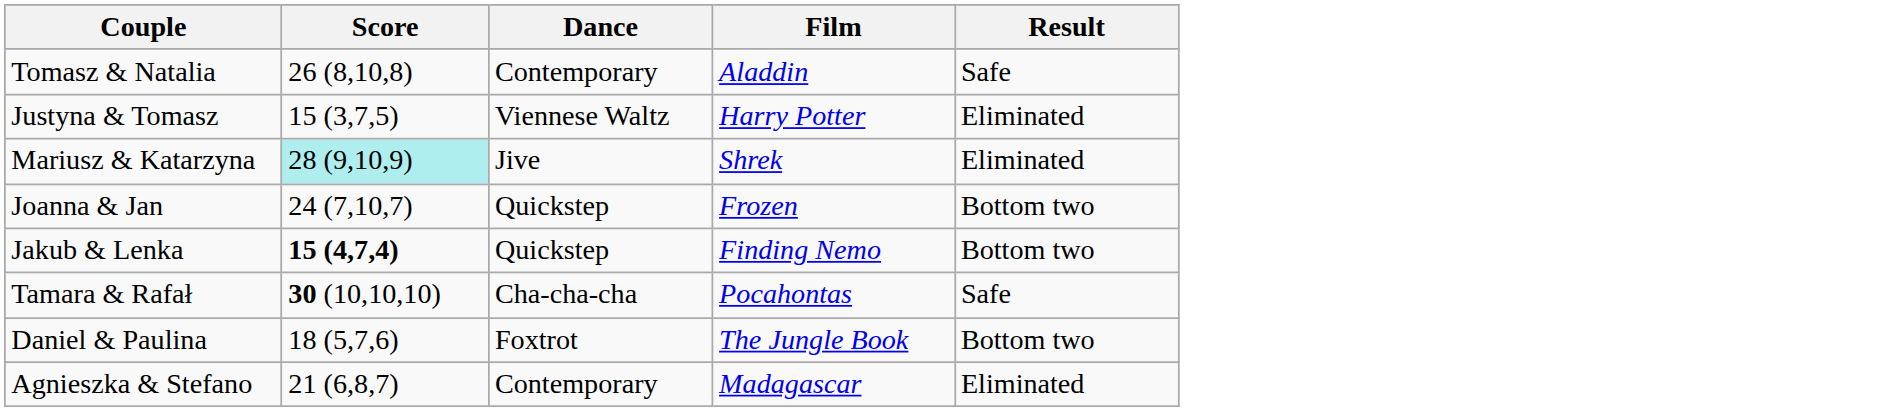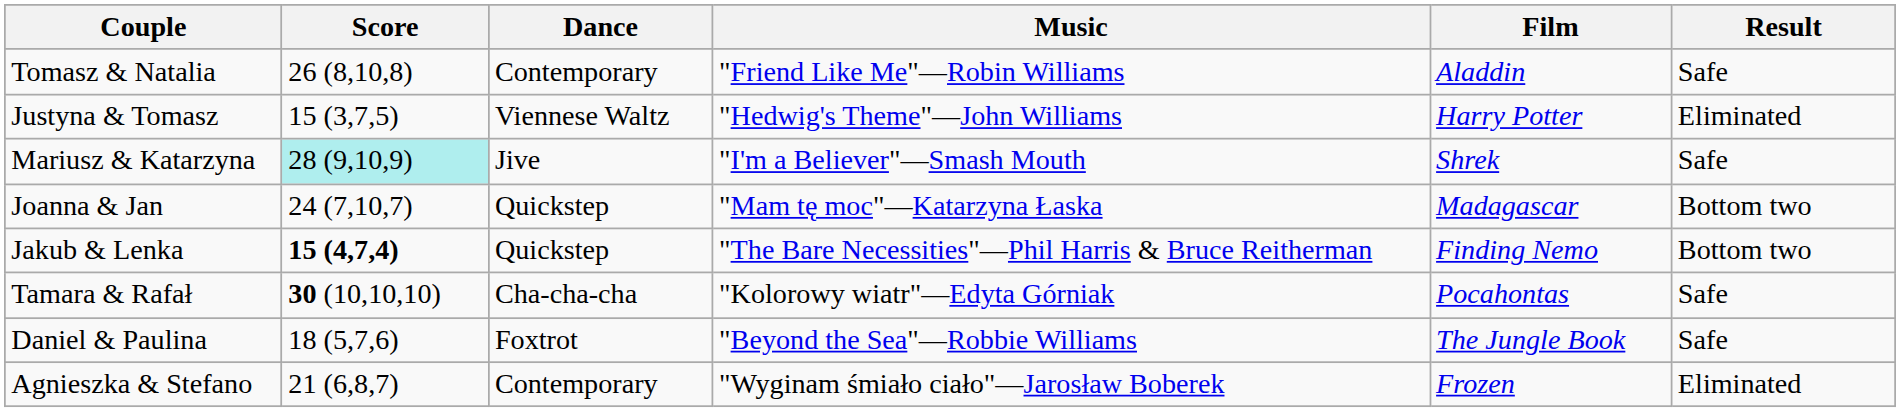+ column: Music | "Friend Like Me"—Robin Williams | "Hedwig's Theme"—John Williams | "I'm a Believer"—Smash Mouth | "Mam tę moc"—Katarzyna Łaska | "The Bare Necessities"—Phil Harris & Bruce Reitherman | "Kolorowy wiatr"—Edyta Górniak | "Beyond the Sea"—Robbie Williams | "Wyginam śmiało ciało"—Jarosław Boberek
Mariusz & Katarzyna | Result: Eliminated -> Safe
Joanna & Jan | Film: Frozen -> Madagascar
Daniel & Paulina | Result: Bottom two -> Safe
Agnieszka & Stefano | Film: Madagascar -> Frozen
